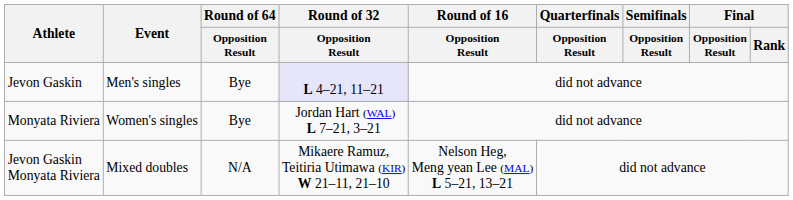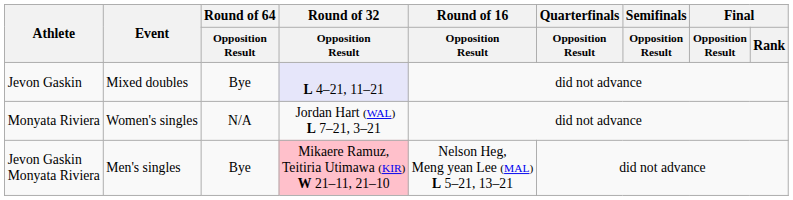Jevon Gaskin | Event: Men's singles -> Mixed doubles
Monyata Riviera | Round of 64 / Opposition Result: Bye -> N/A
Jevon Gaskin Monyata Riviera | Event: Mixed doubles -> Men's singles
Jevon Gaskin Monyata Riviera | Round of 64 / Opposition Result: N/A -> Bye
Jevon Gaskin Monyata Riviera | Round of 32 / Opposition Result: no background -> pink background
